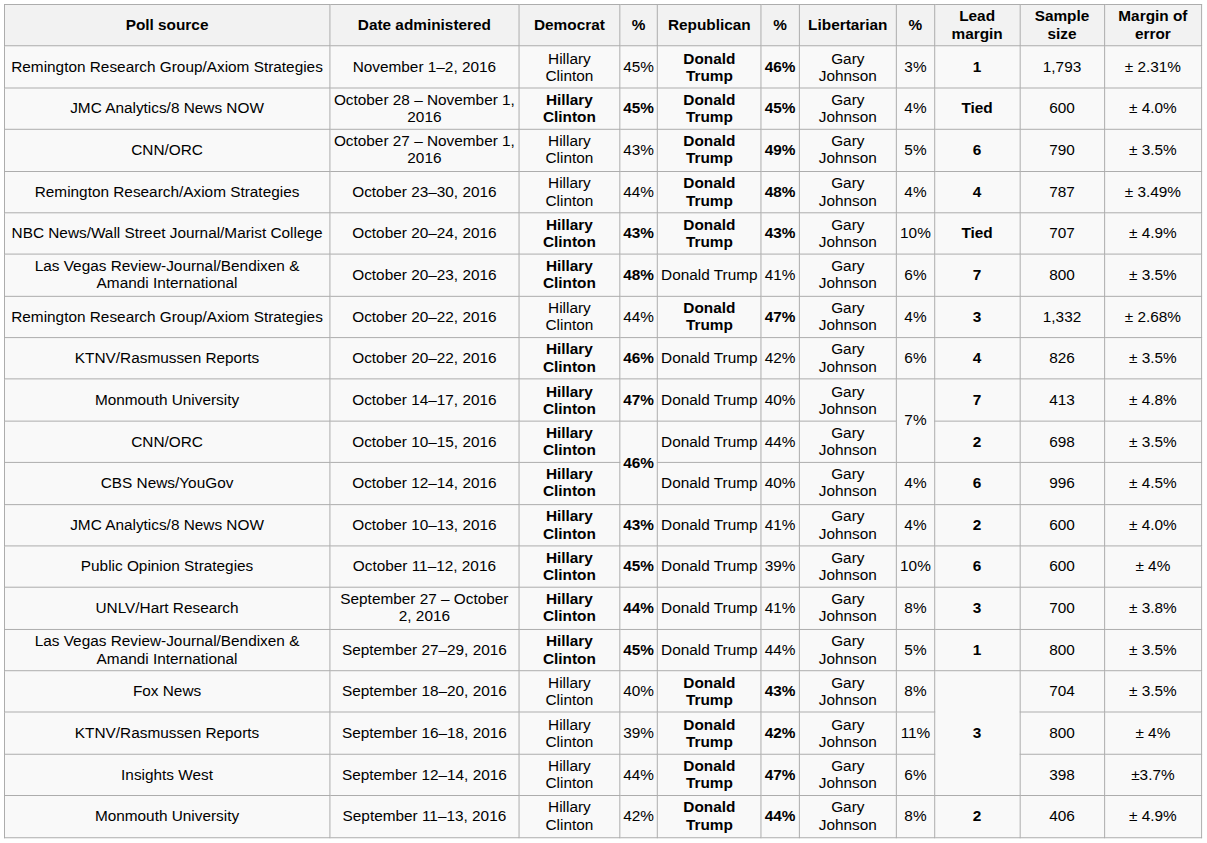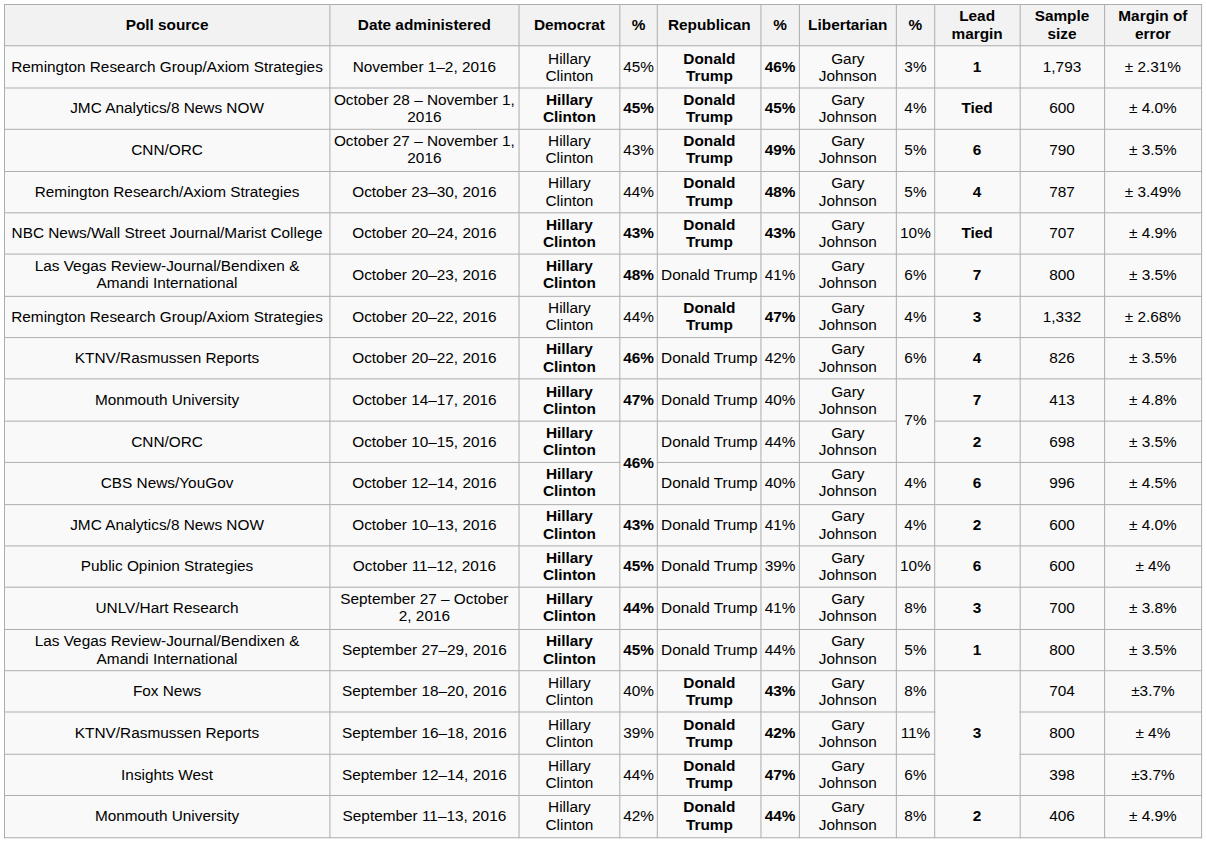October 23–30, 2016 | column 8: 4% -> 5%
September 18–20, 2016 | Margin of error: ± 3.5% -> ±3.7%
